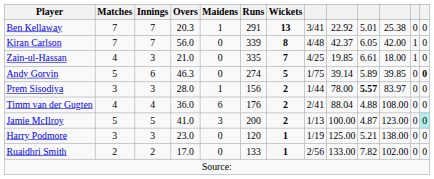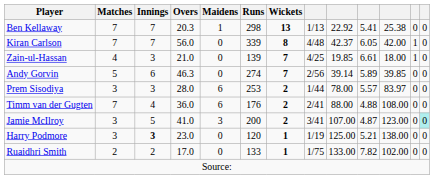Ben Kellaway | Runs: 291 -> 298
Ben Kellaway | column 8: 3/41 -> 1/13
Ben Kellaway | column 10: 5.01 -> 5.41
Zain-ul-Hassan | Runs: 335 -> 139
Andy Gorvin | Wickets: 5 -> 7
Andy Gorvin | column 8: 1/75 -> 2/56
Andy Gorvin | column 13: bold -> normal
Prem Sisodiya | Maidens: 1 -> 6
Prem Sisodiya | Runs: 156 -> 253
Prem Sisodiya | column 10: bold -> normal
Timm van der Gugten | Matches: 4 -> 7
Timm van der Gugten | column 9: 88.04 -> 88.00
Jamie McIlroy | Matches: 5 -> 3
Jamie McIlroy | column 8: 1/13 -> 3/41
Jamie McIlroy | column 9: 100.00 -> 107.00
Harry Podmore | Innings: normal -> bold
Ruaidhri Smith | column 8: 2/56 -> 1/75
